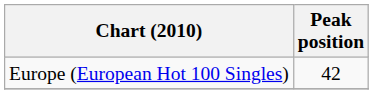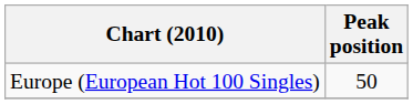Europe (European Hot 100 Singles) | Peak position: 42 -> 50
